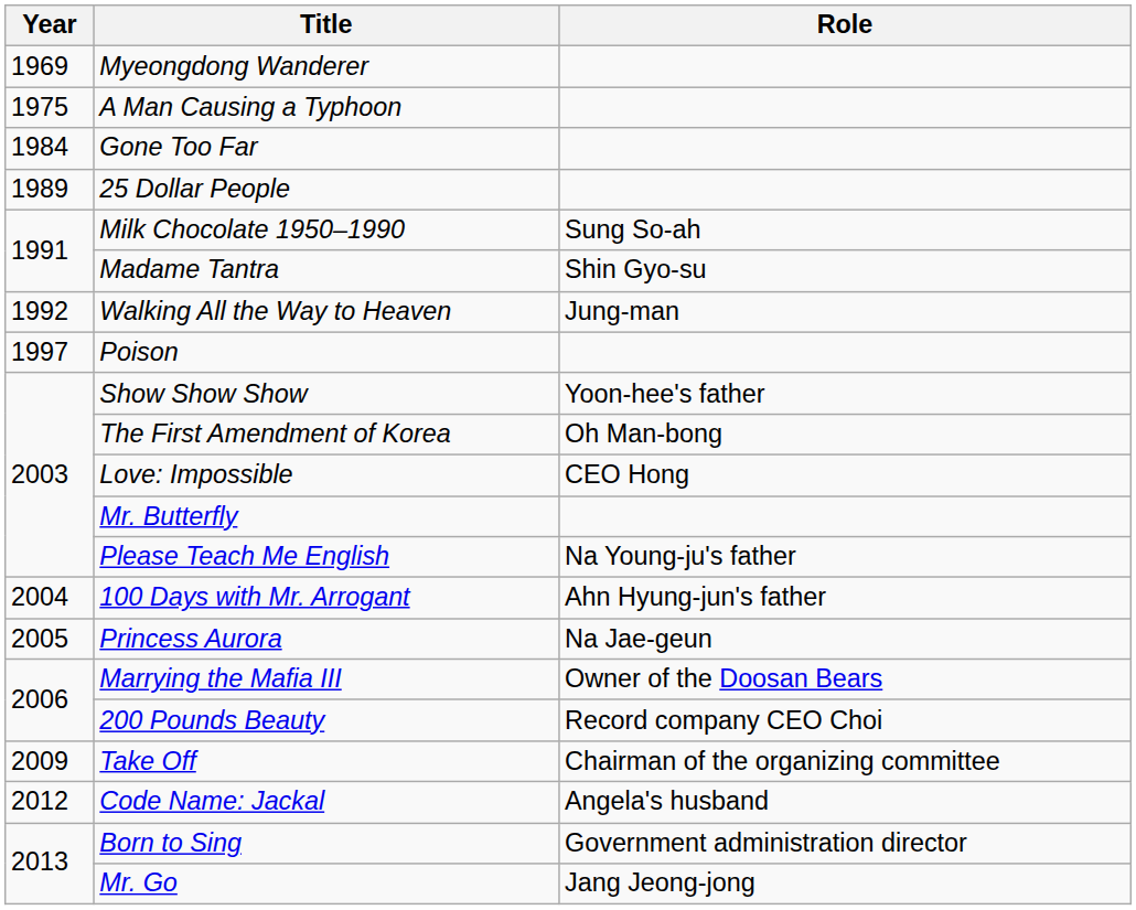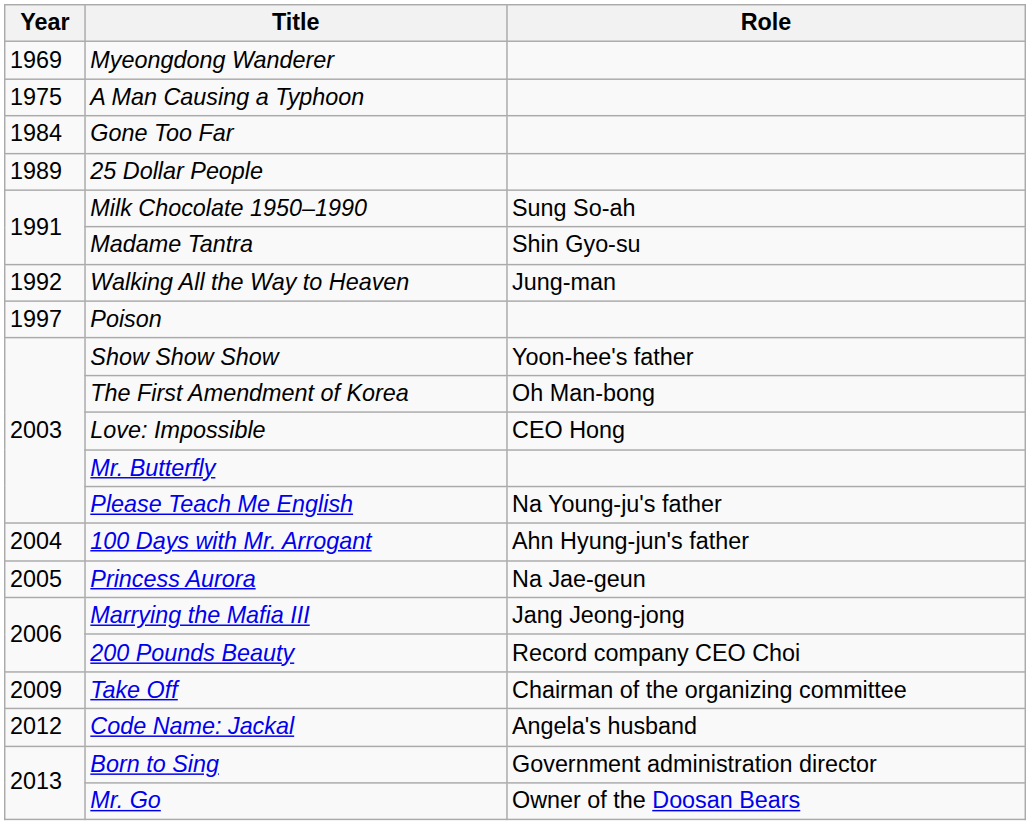Marrying the Mafia III | Role: Owner of the Doosan Bears -> Jang Jeong-jong
Mr. Go | Role: Jang Jeong-jong -> Owner of the Doosan Bears
